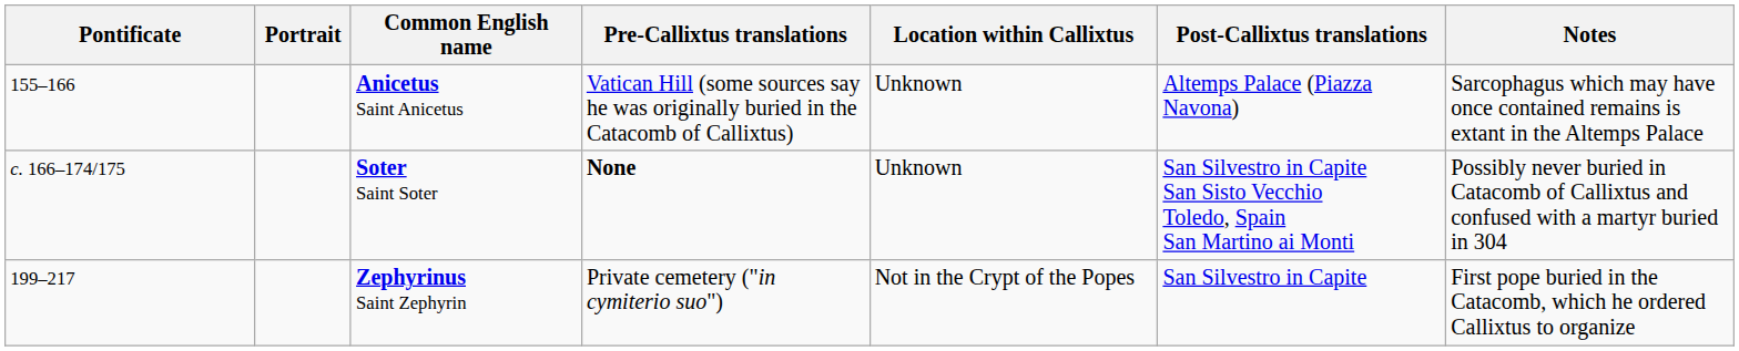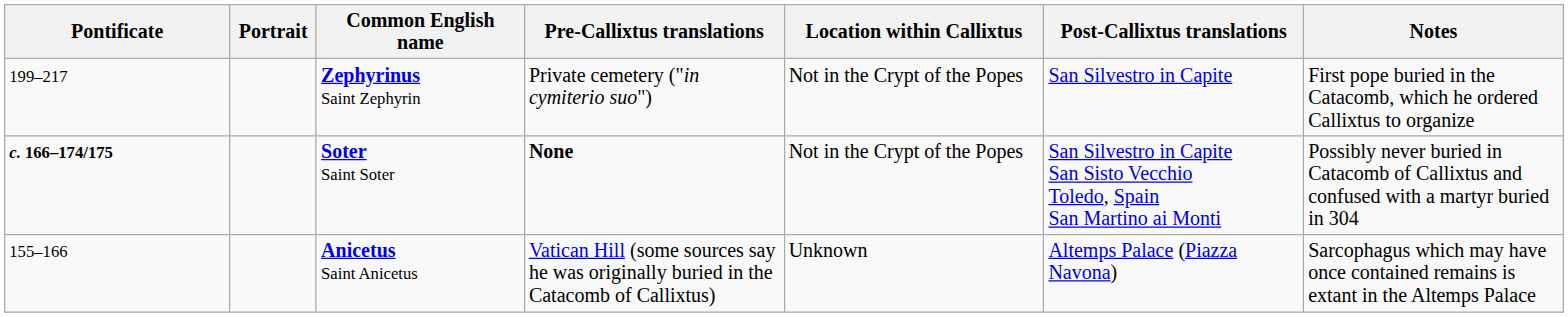rows swapped: Anicetus Saint Anicetus <-> Zephyrinus Saint Zephyrin
Soter Saint Soter | Pontificate: normal -> bold
Soter Saint Soter | Location within Callixtus: Unknown -> Not in the Crypt of the Popes
